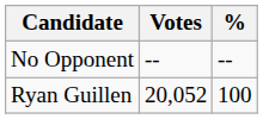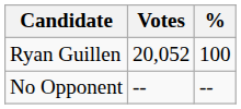rows swapped: Ryan Guillen <-> No Opponent
